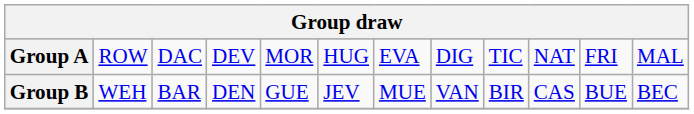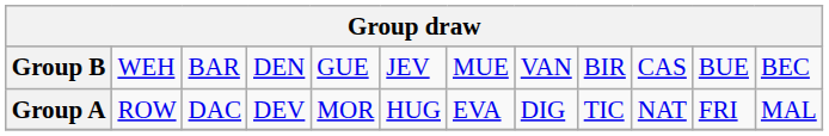rows swapped: Group A <-> Group B
